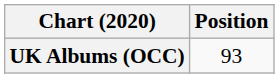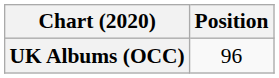UK Albums (OCC) | Position: 93 -> 96
